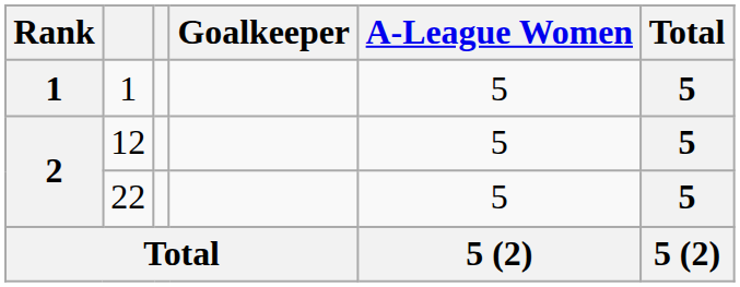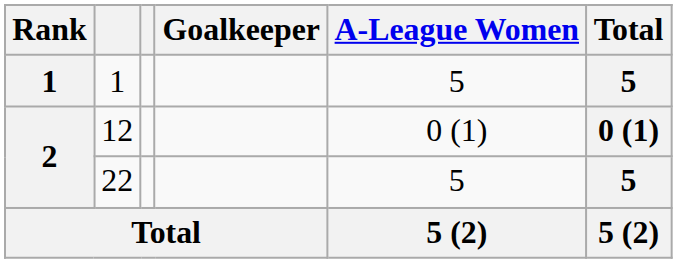12 | A-League Women: 5 -> 0 (1)
12 | Total: 5 -> 0 (1)
